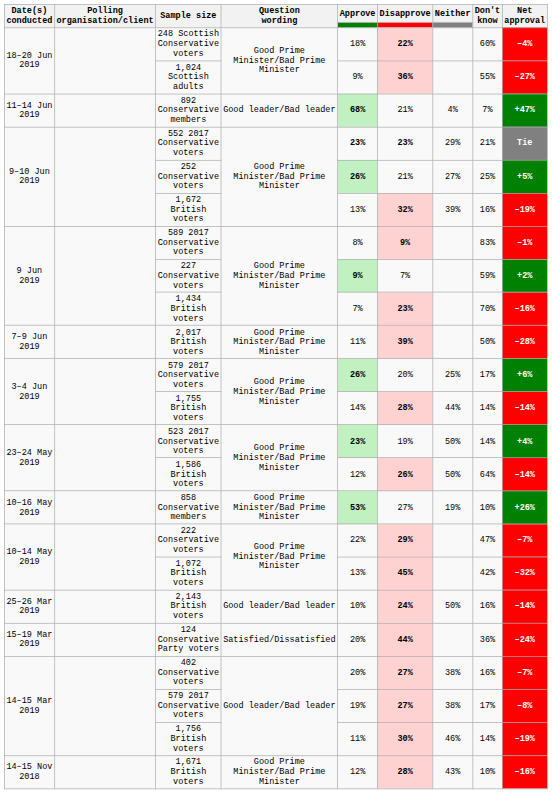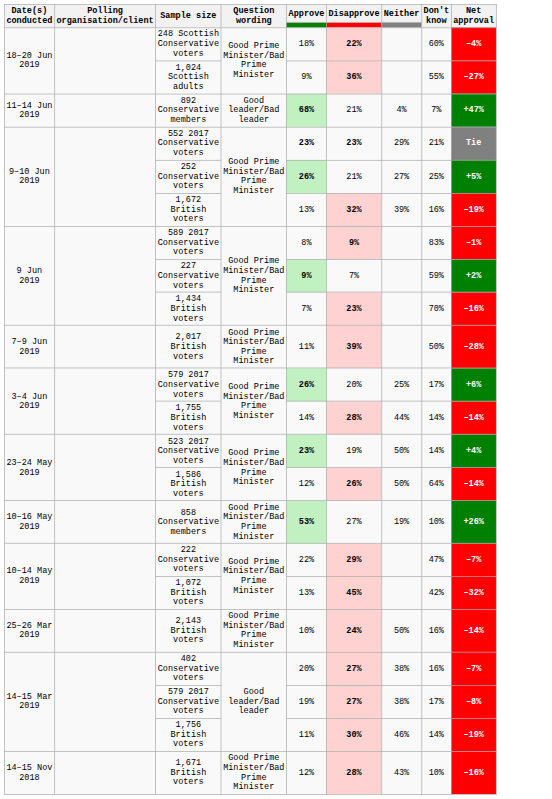2,143 British voters | Question wording: Good leader/Bad leader -> Good Prime Minister/Bad Prime Minister
- row: 15–19 Mar 2019 | 124 Conservative Party voters | Satisfied/Dissatisfied | 20% | 44% | 36% | –24%
